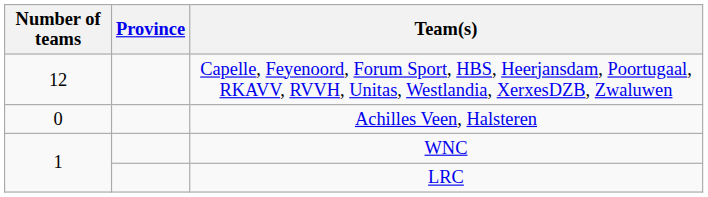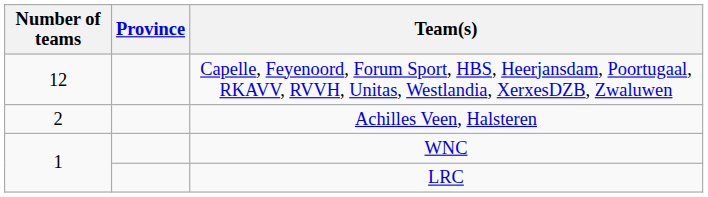Achilles Veen, Halsteren | Number of teams: 0 -> 2
